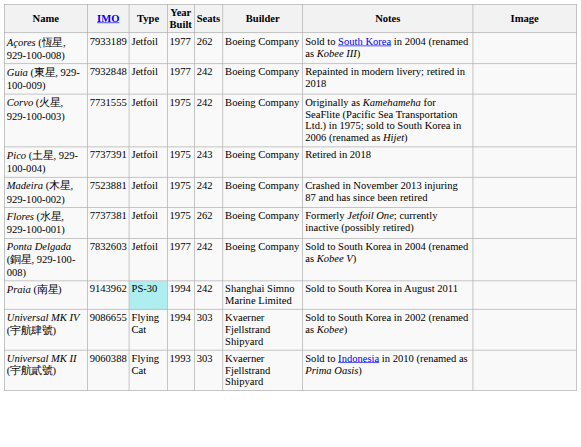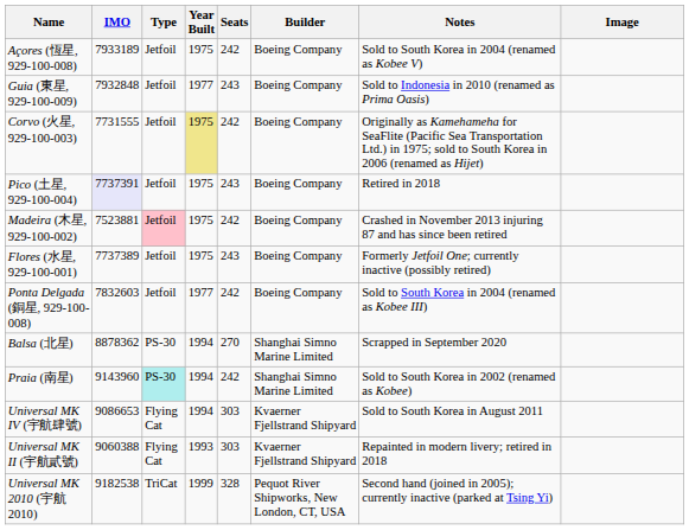Açores (恆星, 929-100-008) | Year Built: 1977 -> 1975
Açores (恆星, 929-100-008) | Seats: 262 -> 242
Açores (恆星, 929-100-008) | Notes: Sold to South Korea in 2004 (renamed as Kobee III) -> Sold to South Korea in 2004 (renamed as Kobee V)
Guia (東星, 929-100-009) | Seats: 242 -> 243
Guia (東星, 929-100-009) | Notes: Repainted in modern livery; retired in 2018 -> Sold to Indonesia in 2010 (renamed as Prima Oasis)
Corvo (火星, 929-100-003) | Year Built: no background -> khaki background
Pico (土星, 929-100-004) | IMO: no background -> lavender background
Madeira (木星, 929-100-002) | Type: no background -> pink background
Flores (水星, 929-100-001) | IMO: 7737381 -> 7737389
Flores (水星, 929-100-001) | Seats: 262 -> 243
Ponta Delgada (銅星, 929-100-008) | Notes: Sold to South Korea in 2004 (renamed as Kobee V) -> Sold to South Korea in 2004 (renamed as Kobee III)
+ row: Balsa (北星) | 8878362 | PS-30 | 1994 | 270 | Shanghai Simno Marine Limited | Scrapped in September 2020
Praia (南星) | IMO: 9143962 -> 9143960
Praia (南星) | Notes: Sold to South Korea in August 2011 -> Sold to South Korea in 2002 (renamed as Kobee)
Universal MK IV (宇航肆號) | IMO: 9086655 -> 9086653
Universal MK IV (宇航肆號) | Notes: Sold to South Korea in 2002 (renamed as Kobee) -> Sold to South Korea in August 2011
Universal MK II (宇航貳號) | Notes: Sold to Indonesia in 2010 (renamed as Prima Oasis) -> Repainted in modern livery; retired in 2018
+ row: Universal MK 2010 (宇航2010) | 9182538 | TriCat | 1999 | 328 | Pequot River Shipworks, New London, CT, USA | Second hand (joined in 2005); currently inactive (parked at Tsing Yi)
